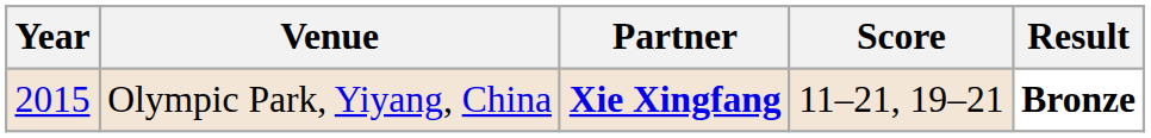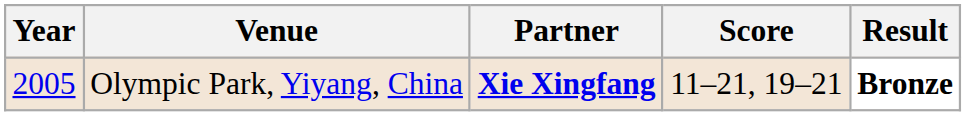Olympic Park, Yiyang, China | Year: 2015 -> 2005
